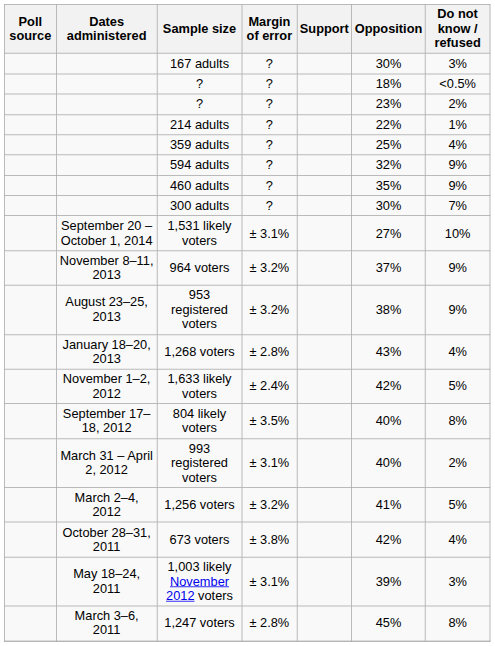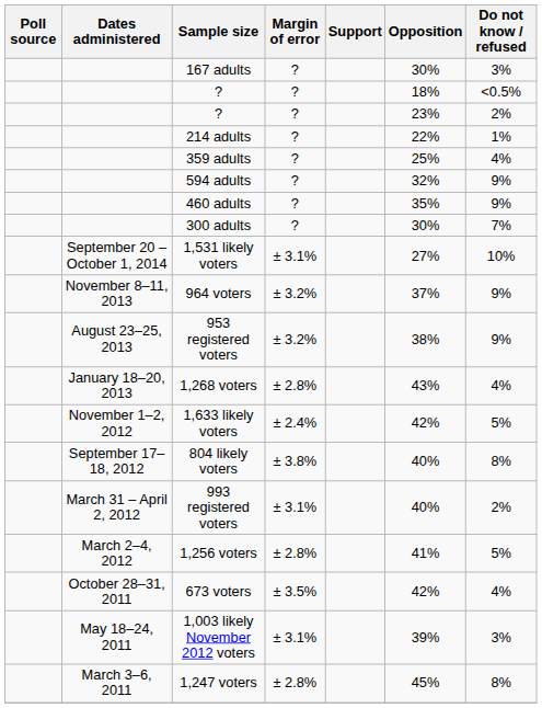804 likely voters | Margin of error: ± 3.5% -> ± 3.8%
1,256 voters | Margin of error: ± 3.2% -> ± 2.8%
673 voters | Margin of error: ± 3.8% -> ± 3.5%
